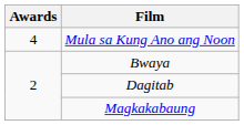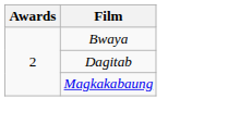- row: 4 | Mula sa Kung Ano ang Noon
